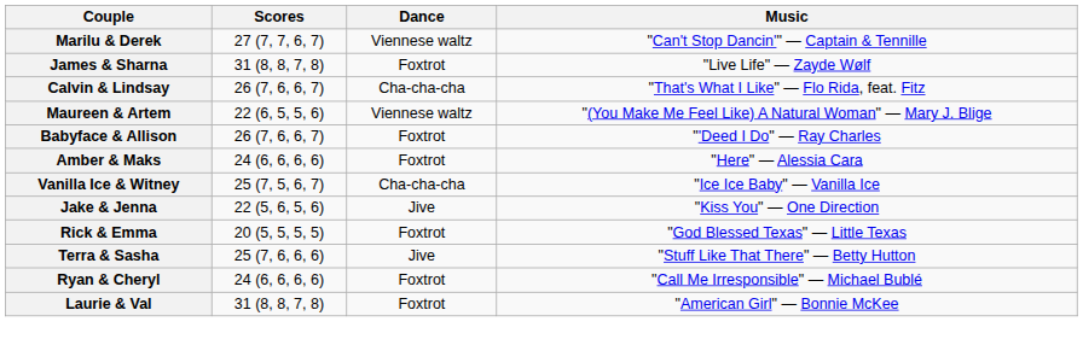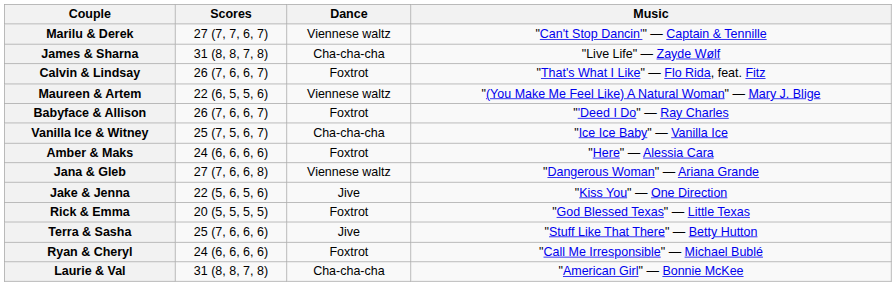James & Sharna | Dance: Foxtrot -> Cha-cha-cha
Calvin & Lindsay | Dance: Cha-cha-cha -> Foxtrot
rows swapped: Amber & Maks <-> Vanilla Ice & Witney
+ row: Jana & Gleb | 27 (7, 6, 6, 8) | Viennese waltz | "Dangerous Woman" — Ariana Grande
Laurie & Val | Dance: Foxtrot -> Cha-cha-cha
